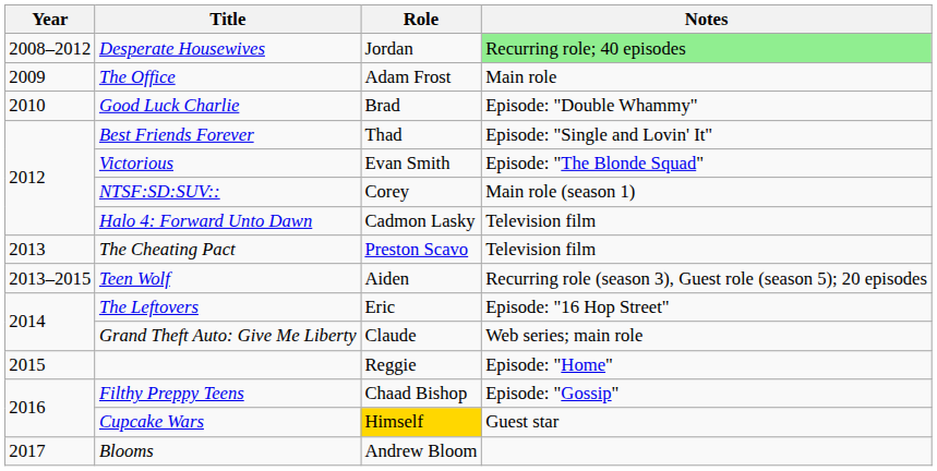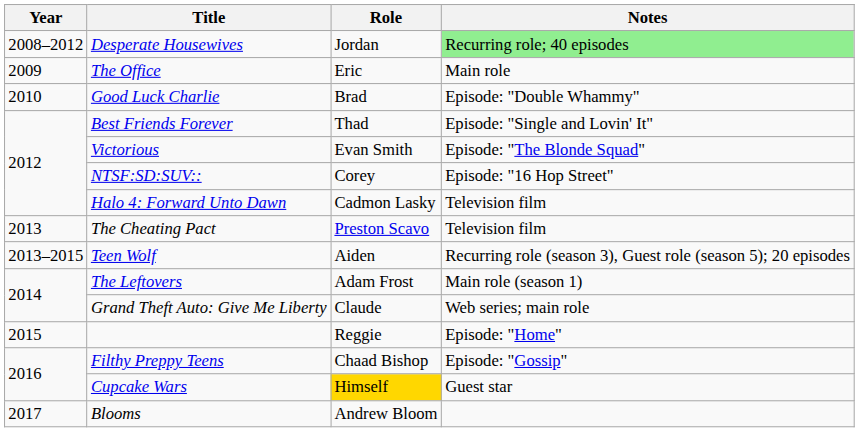The Office | Role: Adam Frost -> Eric
NTSF:SD:SUV:: | Notes: Main role (season 1) -> Episode: "16 Hop Street"
The Leftovers | Role: Eric -> Adam Frost
The Leftovers | Notes: Episode: "16 Hop Street" -> Main role (season 1)
